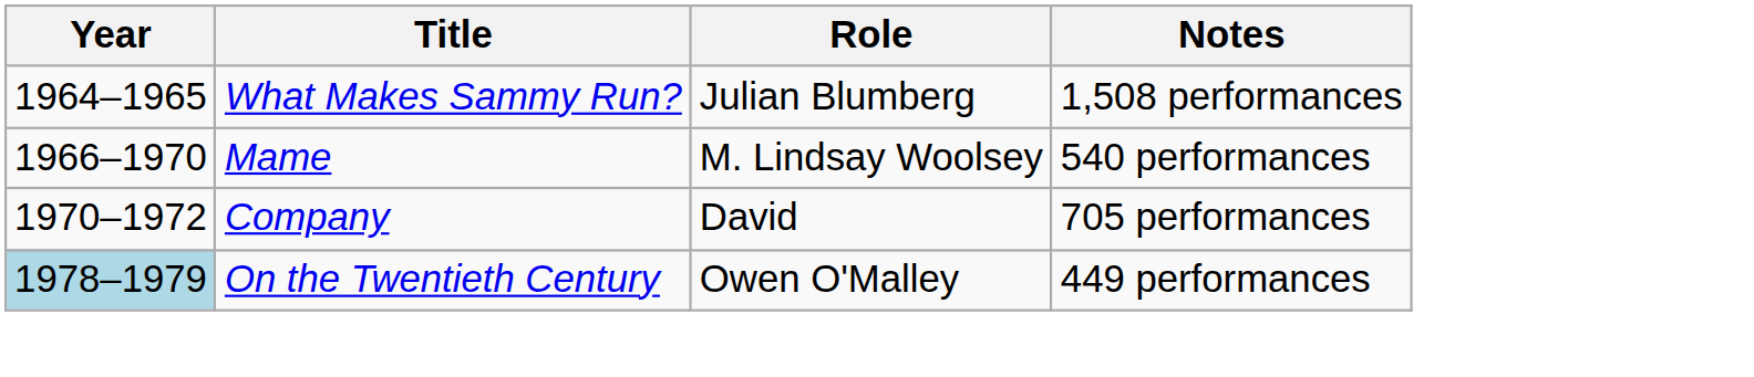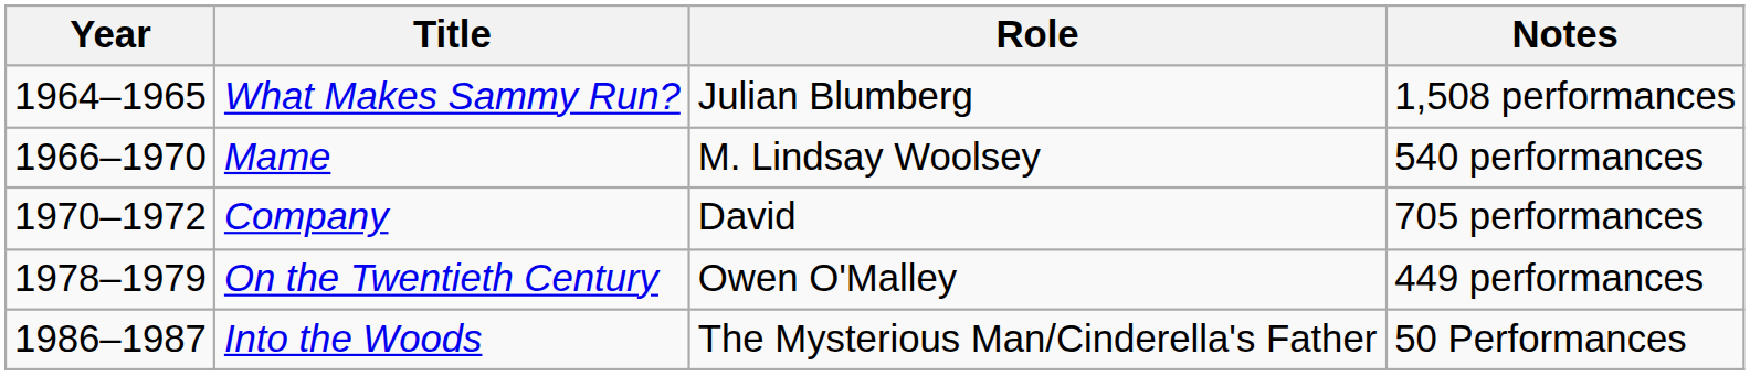On the Twentieth Century | Year: lightblue background -> no background
+ row: 1986–1987 | Into the Woods | The Mysterious Man/Cinderella's Father | 50 Performances
